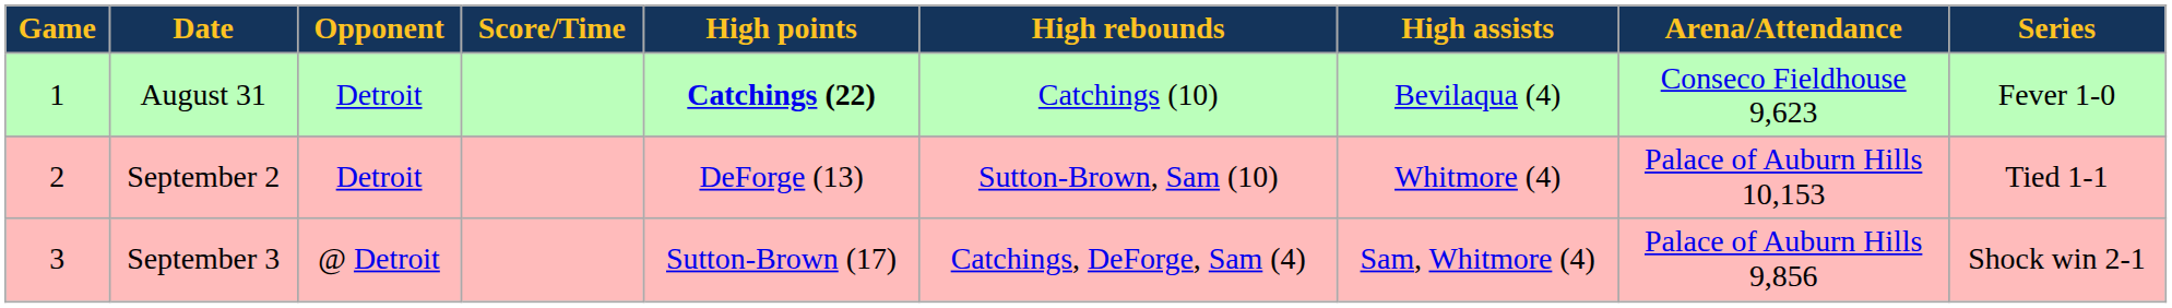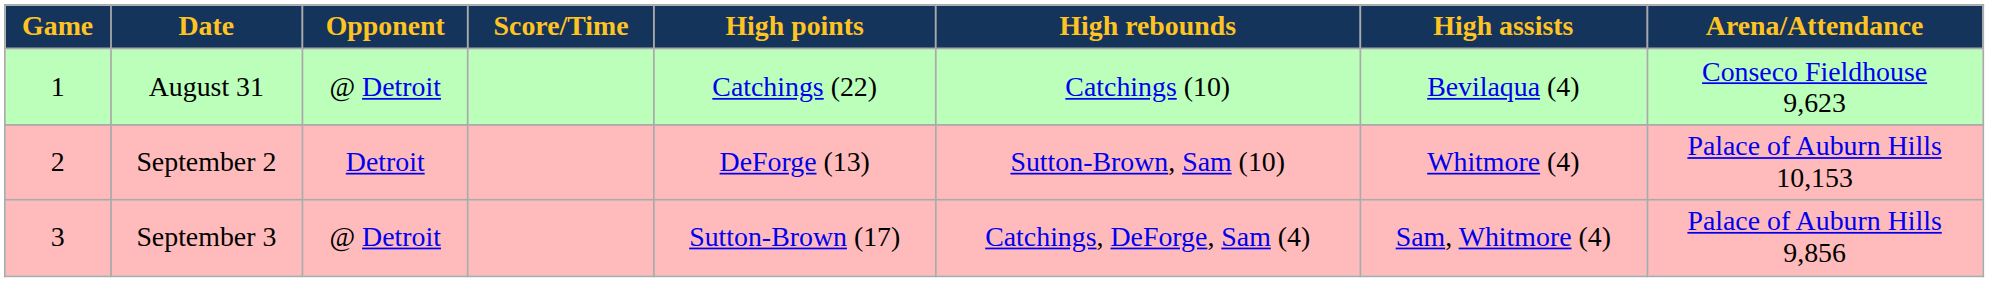- column: Series | Fever 1-0 | Tied 1-1 | Shock win 2-1
August 31 | Opponent: Detroit -> @ Detroit
August 31 | High points: bold -> normal
